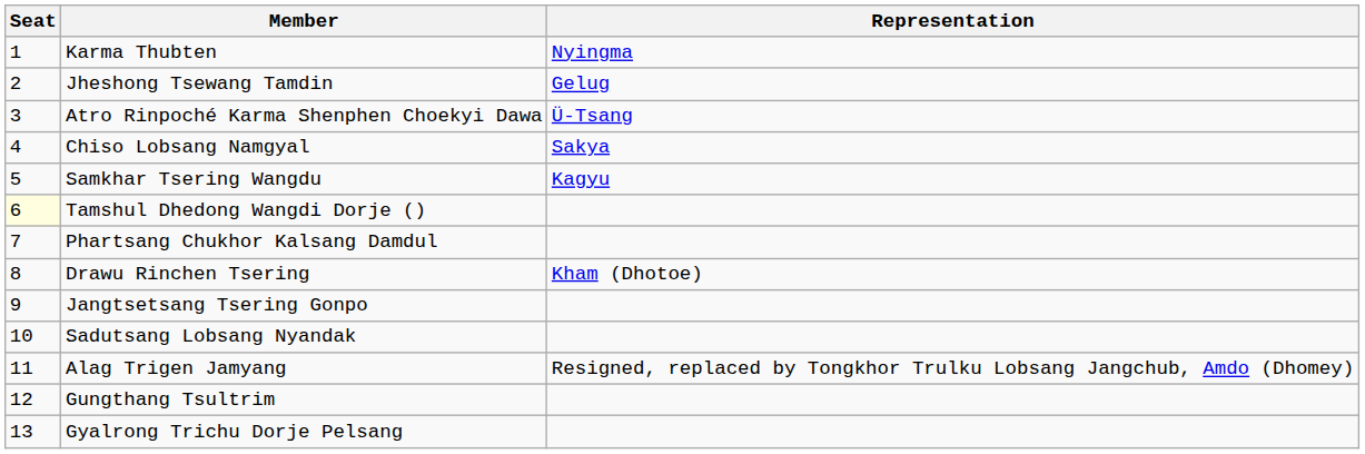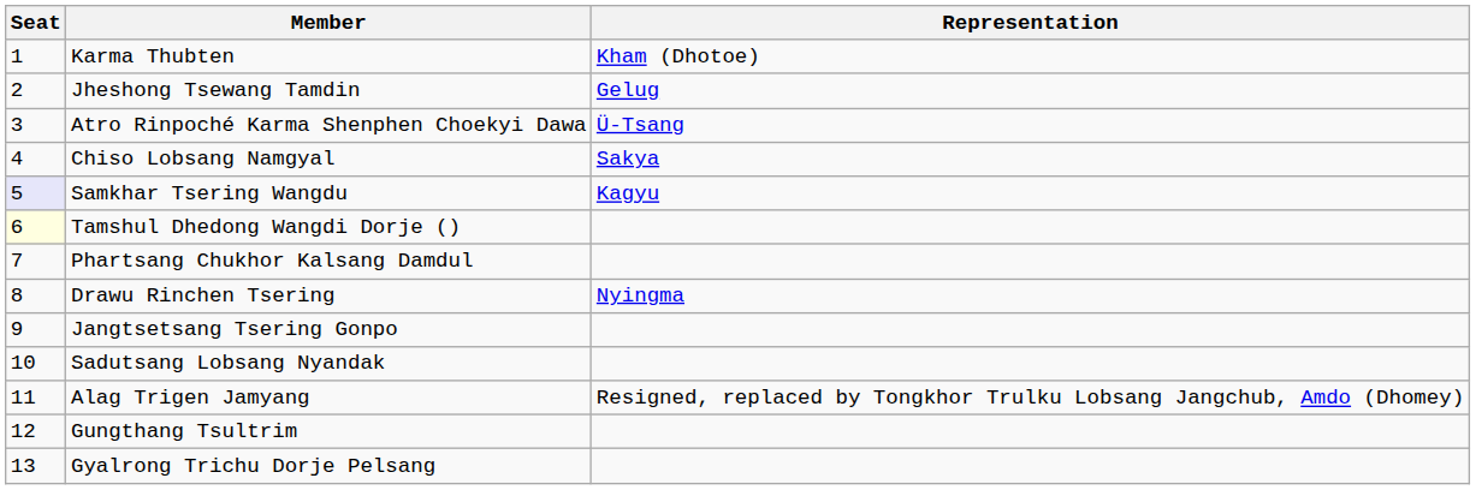Karma Thubten | Representation: Nyingma -> Kham (Dhotoe)
Samkhar Tsering Wangdu | Seat: no background -> lavender background
Drawu Rinchen Tsering | Representation: Kham (Dhotoe) -> Nyingma
